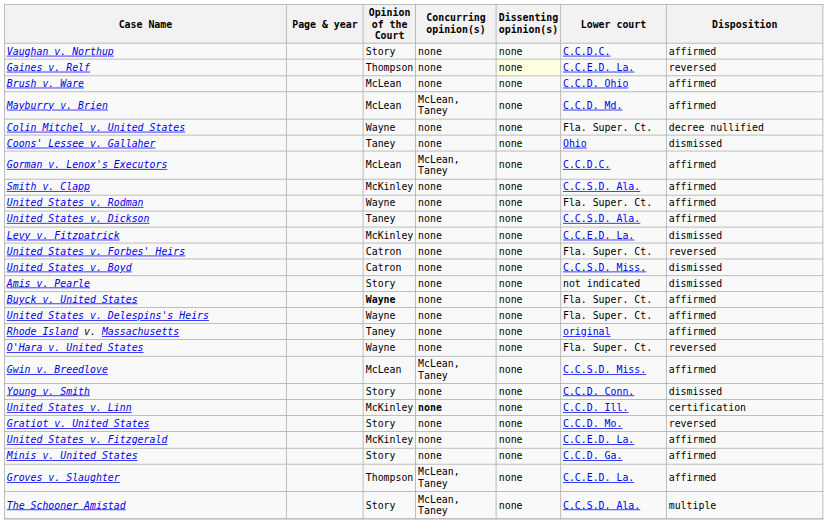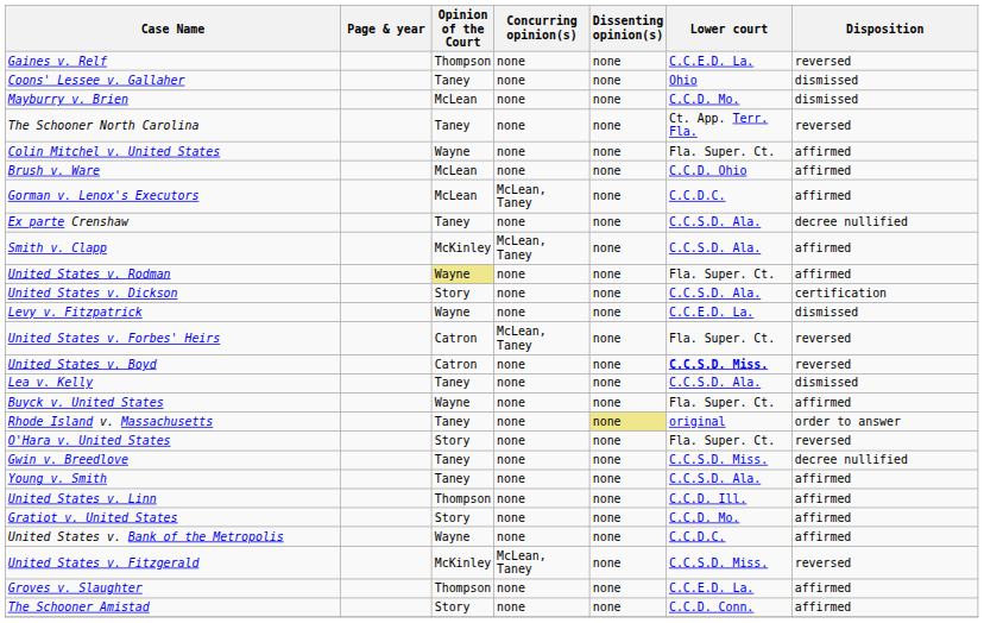- row: Vaughan v. Northup | Story | none | none | C.C.D.C. | affirmed
Gaines v. Relf | Dissenting opinion(s): lightyellow background -> no background
rows swapped: Coons' Lessee v. Gallaher <-> Brush v. Ware
Mayburry v. Brien | Concurring opinion(s): McLean, Taney -> none
Mayburry v. Brien | Lower court: C.C.D. Md. -> C.C.D. Mo.
Mayburry v. Brien | Disposition: affirmed -> dismissed
+ row: The Schooner North Carolina | Taney | none | none | Ct. App. Terr. Fla. | reversed
Colin Mitchel v. United States | Disposition: decree nullified -> affirmed
+ row: Ex parte Crenshaw | Taney | none | none | C.C.S.D. Ala. | decree nullified
Smith v. Clapp | Concurring opinion(s): none -> McLean, Taney
United States v. Rodman | Opinion of the Court: no background -> khaki background
United States v. Dickson | Opinion of the Court: Taney -> Story
United States v. Dickson | Disposition: affirmed -> certification
Levy v. Fitzpatrick | Opinion of the Court: McKinley -> Wayne
United States v. Forbes' Heirs | Concurring opinion(s): none -> McLean, Taney
United States v. Boyd | Lower court: normal -> bold
United States v. Boyd | Disposition: dismissed -> reversed
- row: Amis v. Pearle | Story | none | none | not indicated | dismissed
+ row: Lea v. Kelly | Taney | none | none | C.C.S.D. Ala. | dismissed
Buyck v. United States | Opinion of the Court: bold -> normal
- row: United States v. Delespins's Heirs | Wayne | none | none | Fla. Super. Ct. | affirmed
Rhode Island v. Massachusetts | Dissenting opinion(s): no background -> khaki background
Rhode Island v. Massachusetts | Disposition: affirmed -> order to answer
O'Hara v. United States | Opinion of the Court: Wayne -> Story
Gwin v. Breedlove | Opinion of the Court: McLean -> Taney
Gwin v. Breedlove | Concurring opinion(s): McLean, Taney -> none
Gwin v. Breedlove | Disposition: affirmed -> decree nullified
Young v. Smith | Opinion of the Court: Story -> Taney
Young v. Smith | Lower court: C.C.D. Conn. -> C.C.S.D. Ala.
Young v. Smith | Disposition: dismissed -> affirmed
United States v. Linn | Opinion of the Court: McKinley -> Thompson
United States v. Linn | Concurring opinion(s): bold -> normal
United States v. Linn | Disposition: certification -> affirmed
Gratiot v. United States | Disposition: reversed -> affirmed
+ row: United States v. Bank of the Metropolis | Wayne | none | none | C.C.D.C. | affirmed
United States v. Fitzgerald | Concurring opinion(s): none -> McLean, Taney
United States v. Fitzgerald | Lower court: C.C.E.D. La. -> C.C.S.D. Miss.
United States v. Fitzgerald | Disposition: affirmed -> reversed
- row: Minis v. United States | Story | none | none | C.C.D. Ga. | affirmed
Groves v. Slaughter | Concurring opinion(s): McLean, Taney -> none
The Schooner Amistad | Concurring opinion(s): McLean, Taney -> none
The Schooner Amistad | Lower court: C.C.S.D. Ala. -> C.C.D. Conn.
The Schooner Amistad | Disposition: multiple -> affirmed
